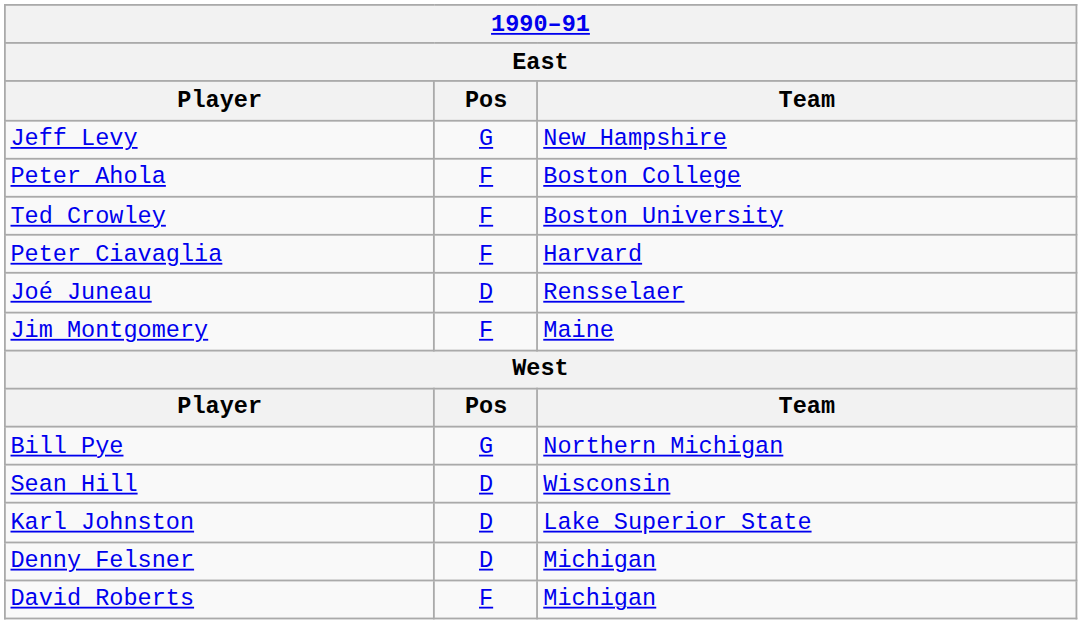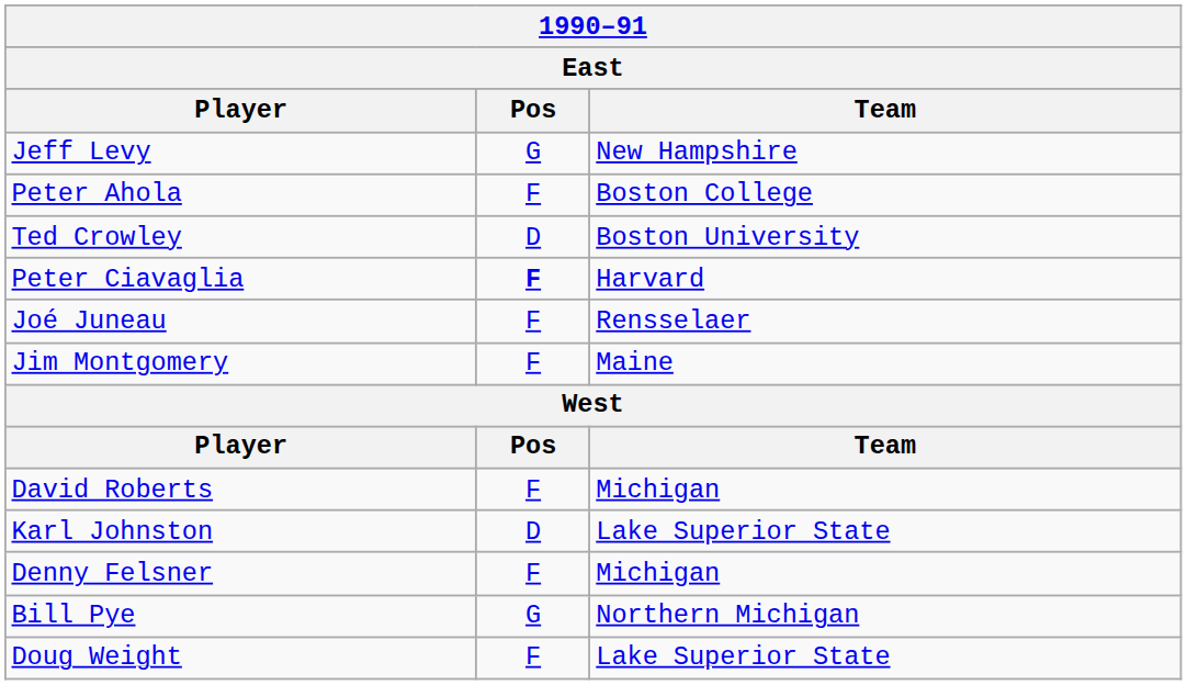Ted Crowley | Pos: F -> D
Peter Ciavaglia | Pos: normal -> bold
Joé Juneau | Pos: D -> F
rows swapped: Bill Pye <-> David Roberts
- row: Sean Hill | D | Wisconsin
Denny Felsner | Pos: D -> F
+ row: Doug Weight | F | Lake Superior State
